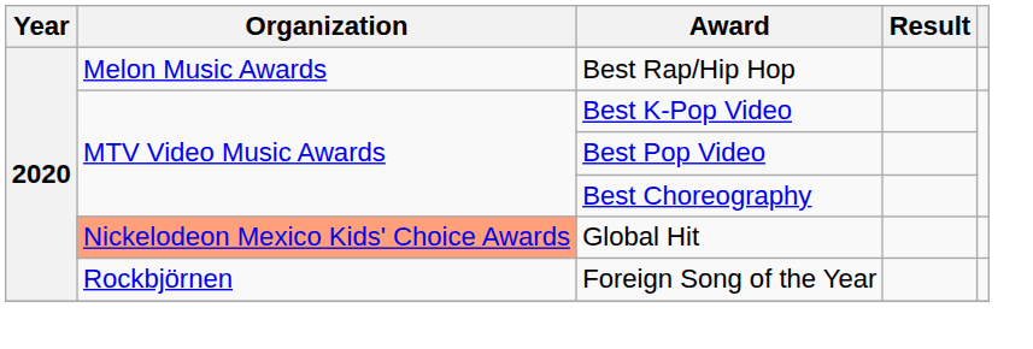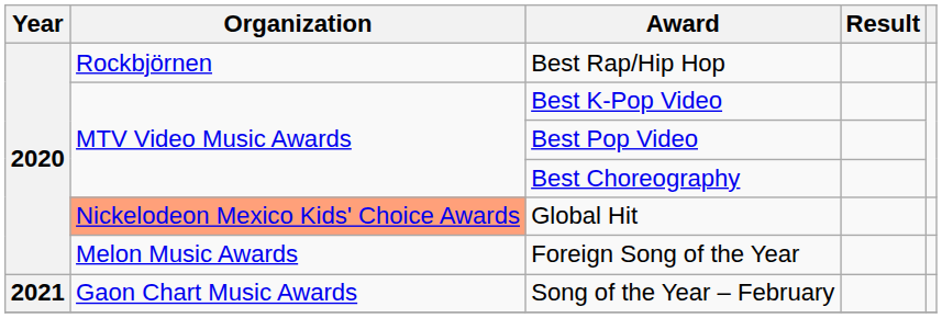Best Rap/Hip Hop | Organization: Melon Music Awards -> Rockbjörnen
Foreign Song of the Year | Organization: Rockbjörnen -> Melon Music Awards
+ row: 2021 | Gaon Chart Music Awards | Song of the Year – February
